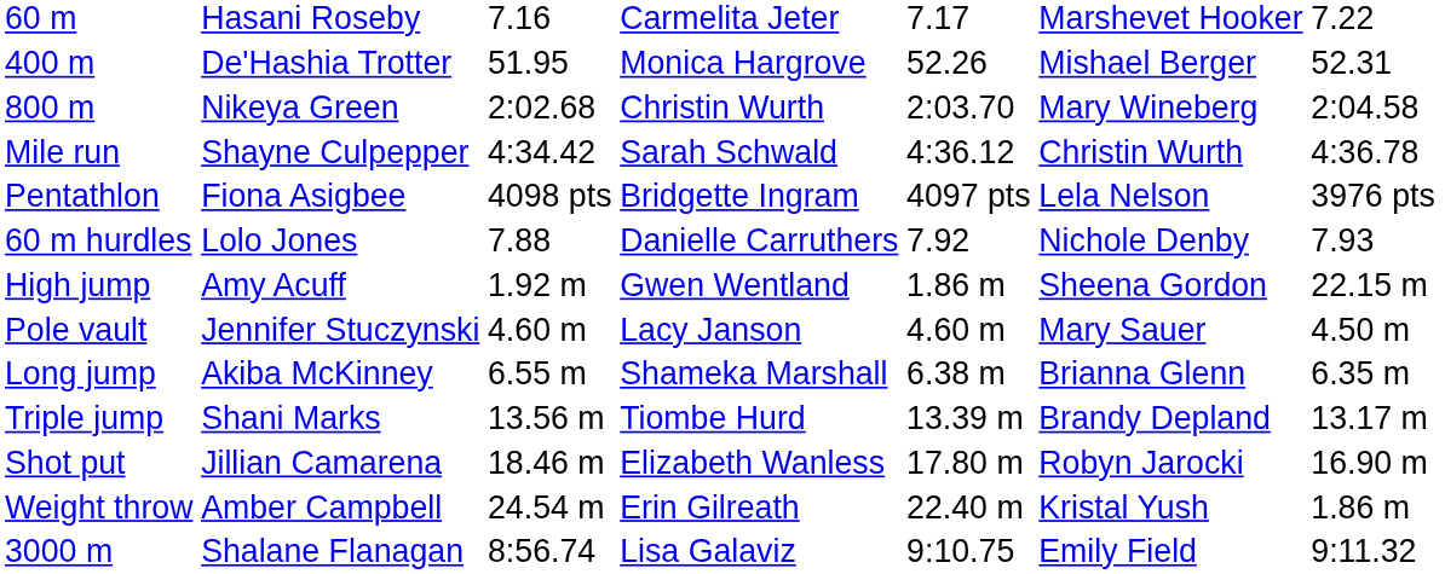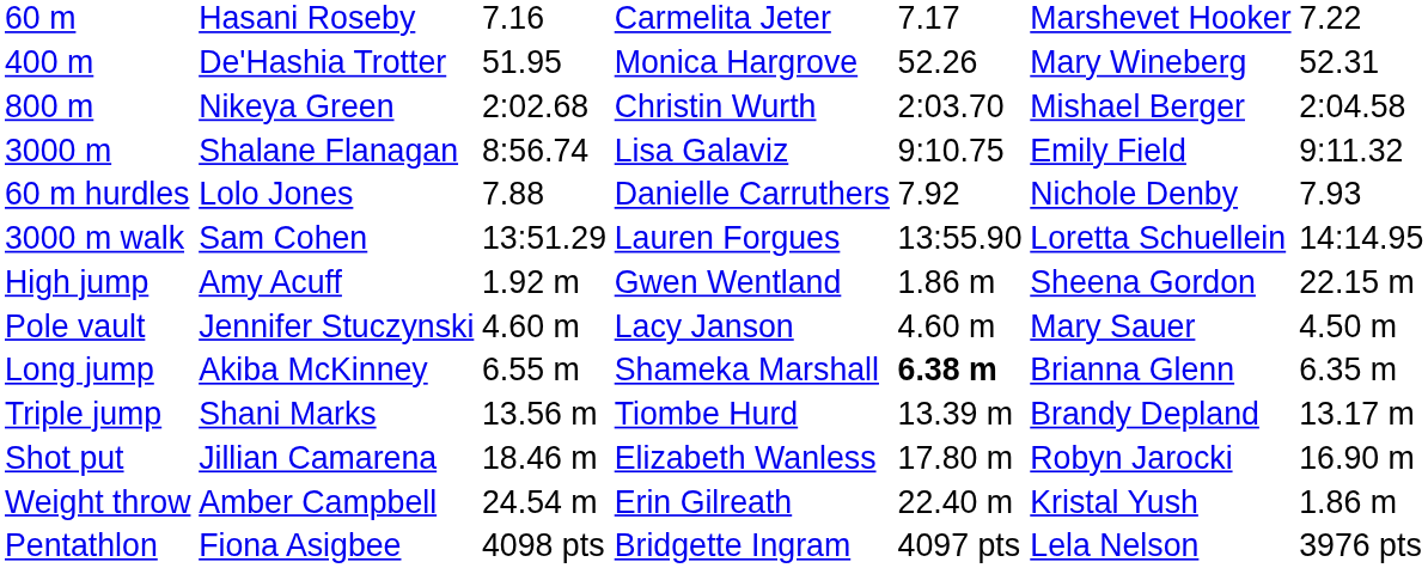400 m | column 6: Mishael Berger -> Mary Wineberg
800 m | column 6: Mary Wineberg -> Mishael Berger
- row: Mile run | Shayne Culpepper | 4:34.42 | Sarah Schwald | 4:36.12 | Christin Wurth | 4:36.78
rows swapped: 3000 m <-> Pentathlon
+ row: 3000 m walk | Sam Cohen | 13:51.29 | Lauren Forgues | 13:55.90 | Loretta Schuellein | 14:14.95
Long jump | column 5: normal -> bold
